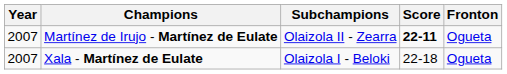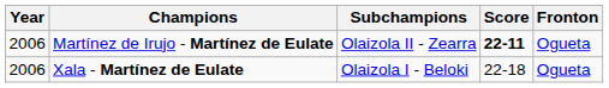Martínez de Irujo - Martínez de Eulate | Year: 2007 -> 2006
Xala - Martínez de Eulate | Year: 2007 -> 2006
